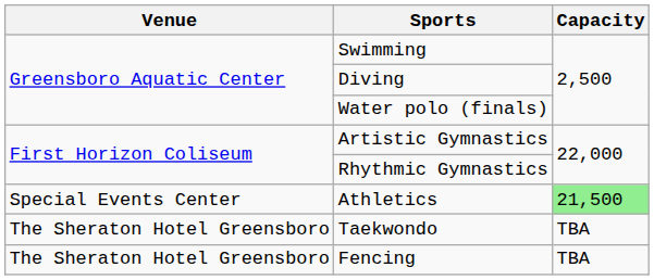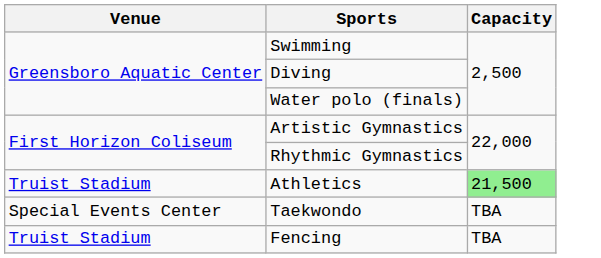Athletics | Venue: Special Events Center -> Truist Stadium
Taekwondo | Venue: The Sheraton Hotel Greensboro -> Special Events Center
Fencing | Venue: The Sheraton Hotel Greensboro -> Truist Stadium
